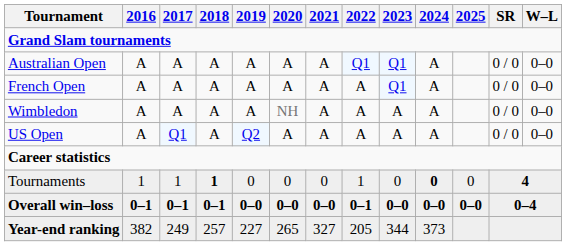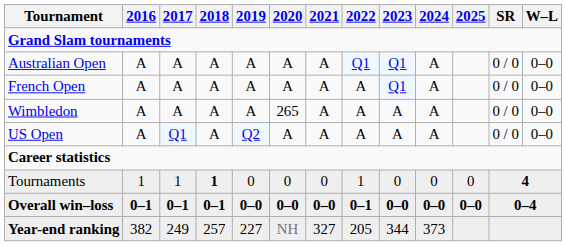Wimbledon | 2020: NH -> 265
Tournaments | 2024: bold -> normal
Year-end ranking | 2020: 265 -> NH
